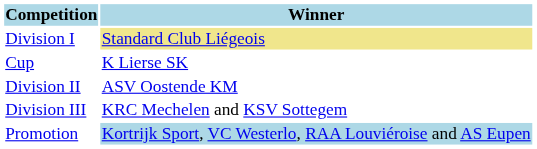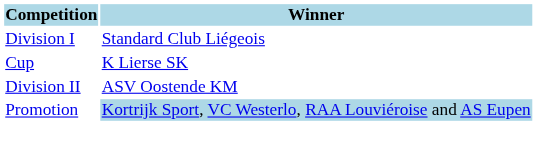Division I | Winner: khaki background -> no background
- row: Division III | KRC Mechelen and KSV Sottegem
